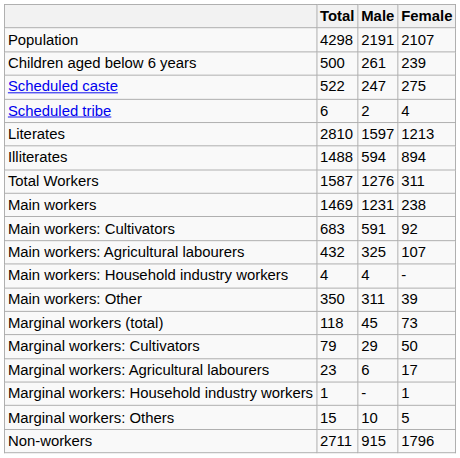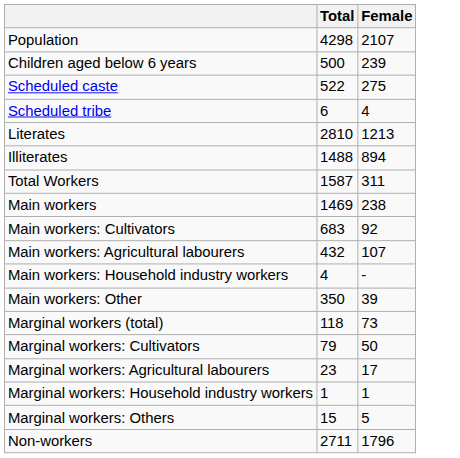- column: Male | 2191 | 261 | 247 | 2 | 1597 | 594 | 1276 | 1231 | 591 | 325 | 4 | 311 | 45 | 29 | 6 | - | 10 | 915
